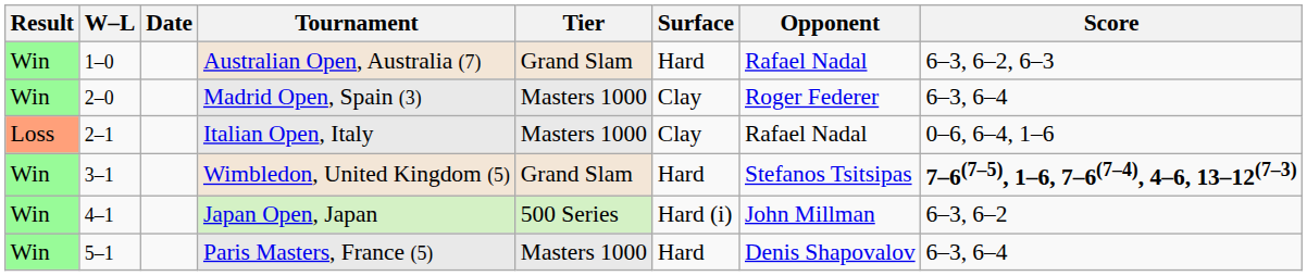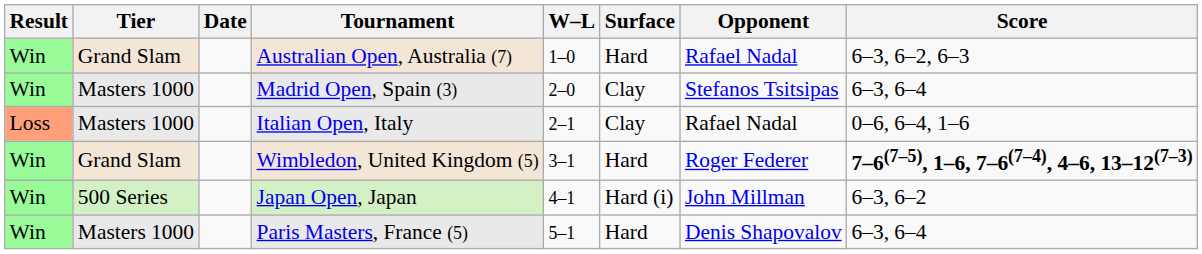columns swapped: W–L <-> Tier
Madrid Open, Spain (3) | Opponent: Roger Federer -> Stefanos Tsitsipas
Wimbledon, United Kingdom (5) | Opponent: Stefanos Tsitsipas -> Roger Federer
